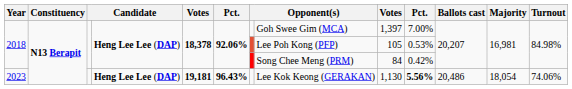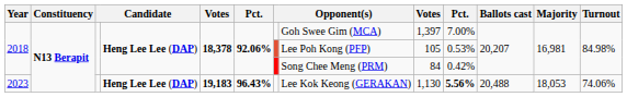2023 | column 5: 19,181 -> 19,183
2023 | Ballots cast: 20,486 -> 20,488
2023 | Majority: 18,054 -> 18,053
